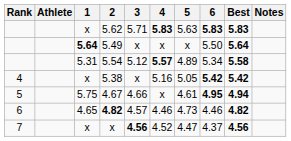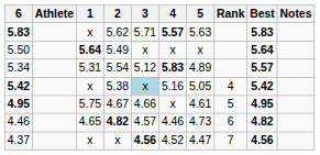columns swapped: Rank <-> 6
5.62 | 4: 5.83 -> 5.57
5.54 | 4: 5.57 -> 5.83
5.54 | Best: 5.58 -> 5.57
5.38 | 3: no background -> lightblue background
4.67 | Best: 4.94 -> 4.95
